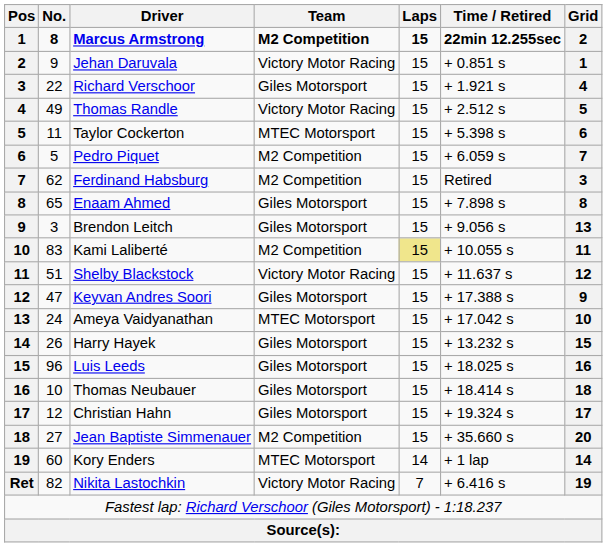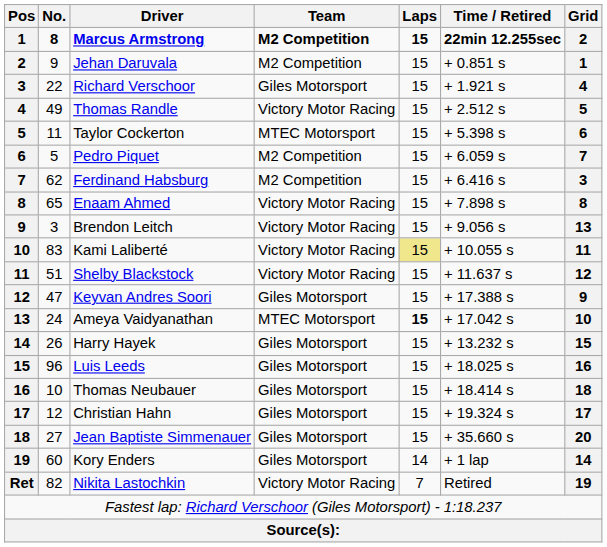Jehan Daruvala | Team: Victory Motor Racing -> M2 Competition
Ferdinand Habsburg | Time / Retired: Retired -> + 6.416 s
Enaam Ahmed | Team: Giles Motorsport -> Victory Motor Racing
Brendon Leitch | Team: Giles Motorsport -> Victory Motor Racing
Kami Laliberté | Team: M2 Competition -> Victory Motor Racing
Ameya Vaidyanathan | Laps: normal -> bold
Jean Baptiste Simmenauer | Team: M2 Competition -> Giles Motorsport
Kory Enders | Team: MTEC Motorsport -> Giles Motorsport
Nikita Lastochkin | Time / Retired: + 6.416 s -> Retired
